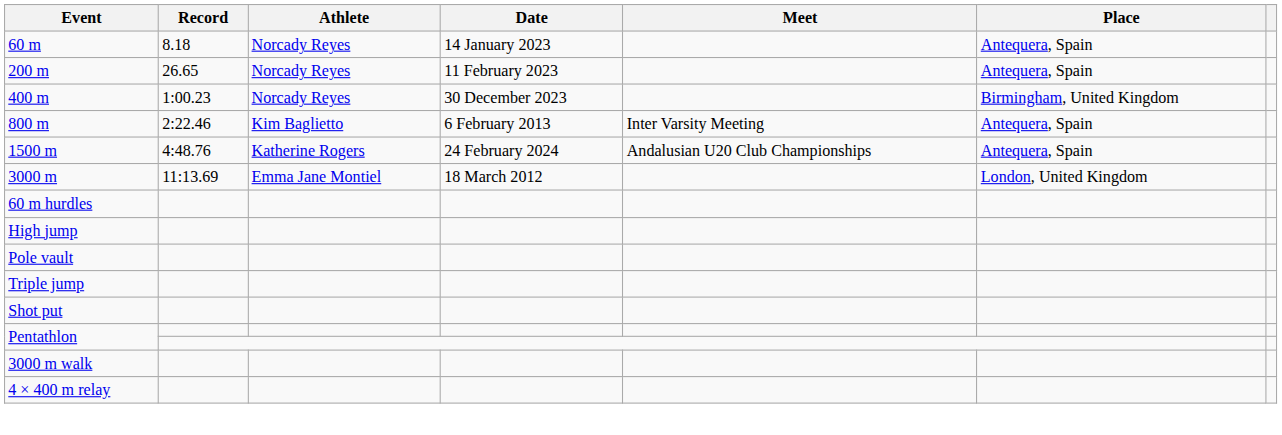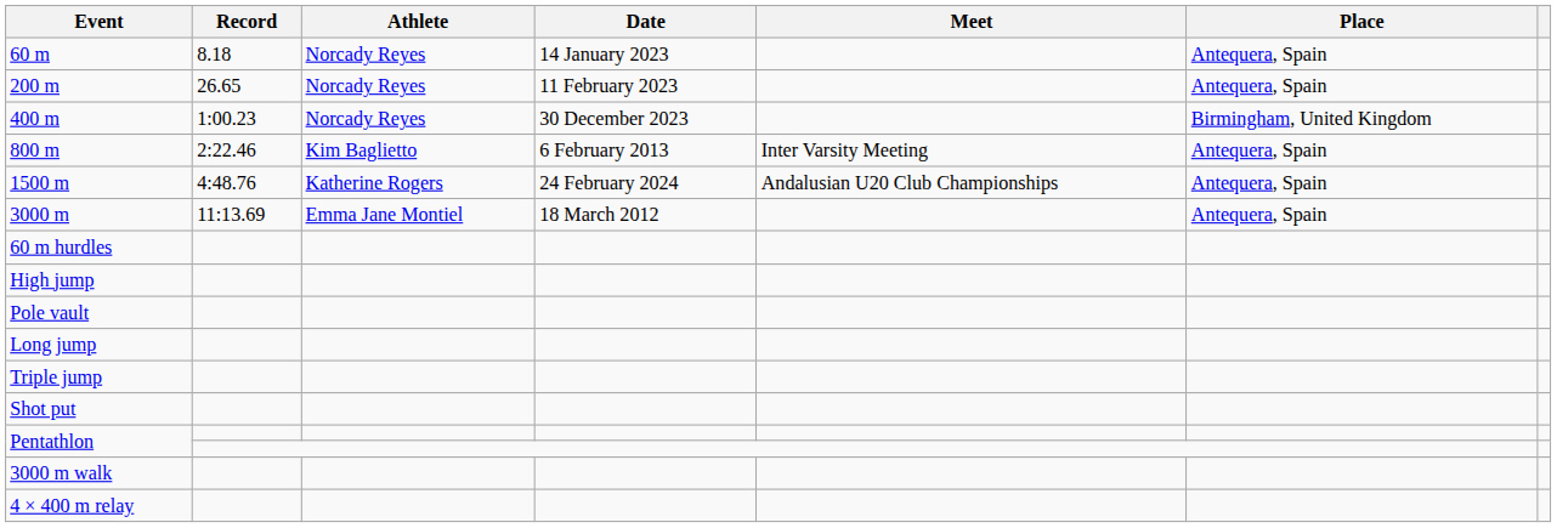3000 m | Place: London, United Kingdom -> Antequera, Spain
+ row: Long jump
